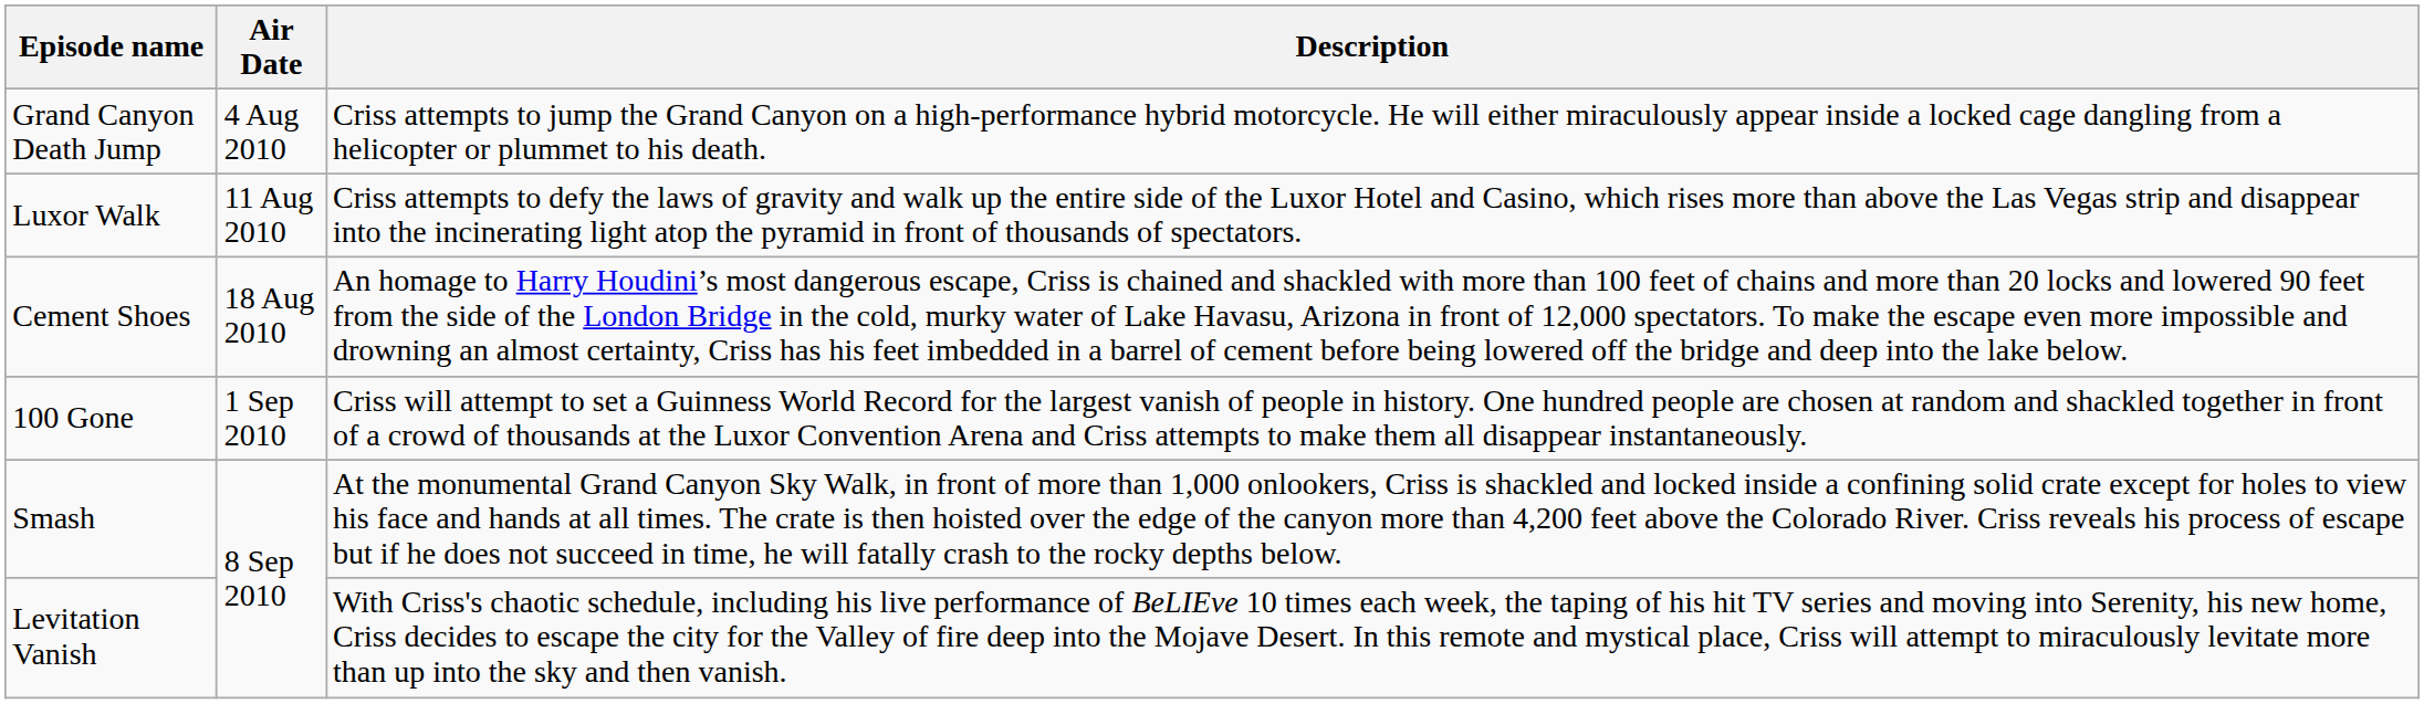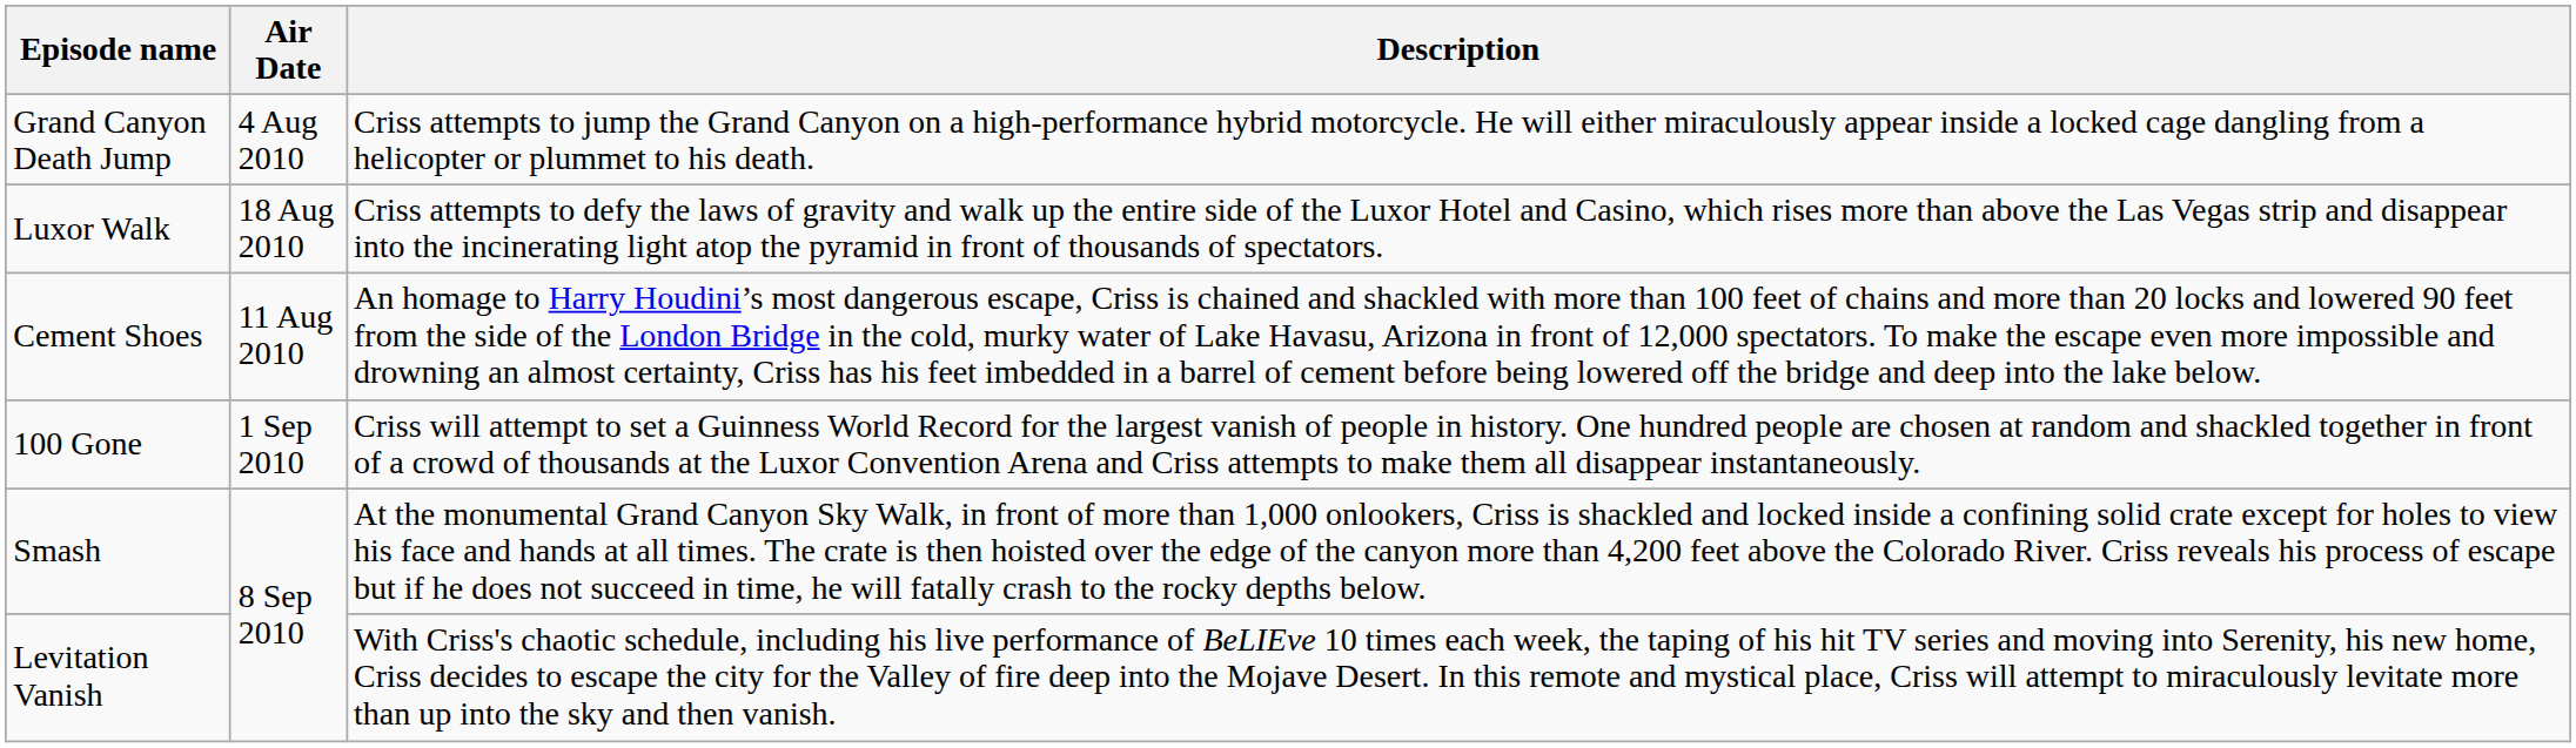Luxor Walk | Air Date: 11 Aug 2010 -> 18 Aug 2010
Cement Shoes | Air Date: 18 Aug 2010 -> 11 Aug 2010
